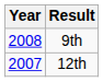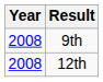12th | Year: 2007 -> 2008
